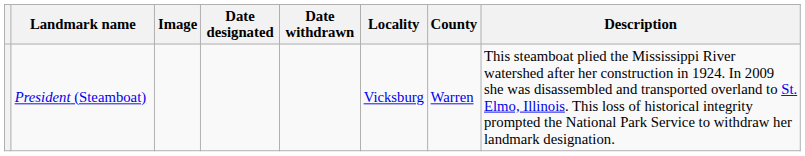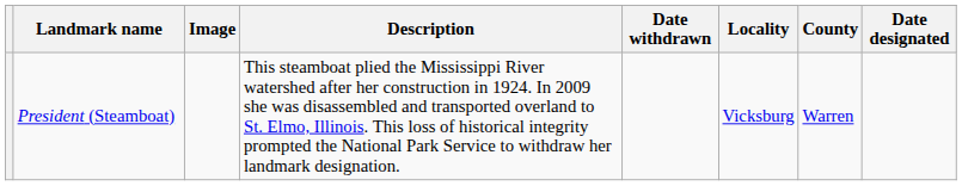columns swapped: Date designated <-> Description
